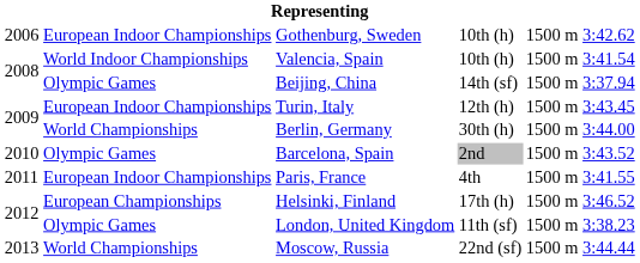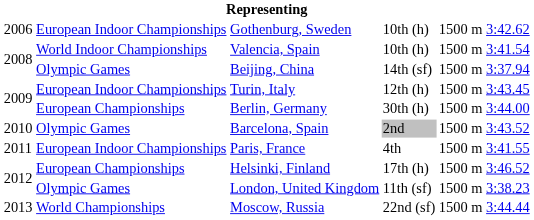Berlin, Germany | column 2: World Championships -> European Championships
